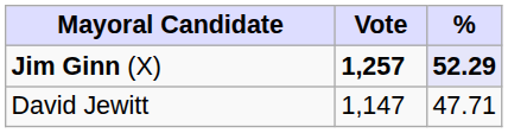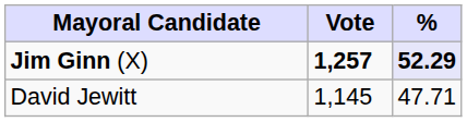David Jewitt | Vote: 1,147 -> 1,145
